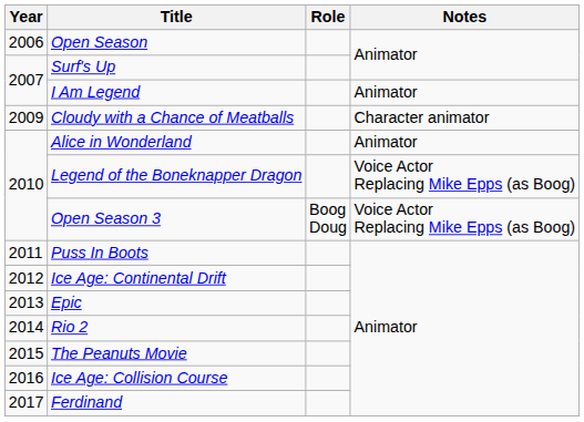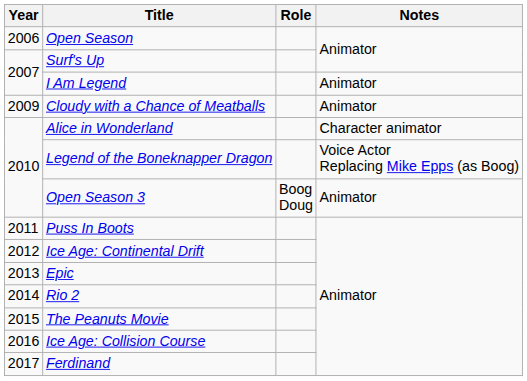Cloudy with a Chance of Meatballs | Notes: Character animator -> Animator
Alice in Wonderland | Notes: Animator -> Character animator
Open Season 3 | Notes: Voice Actor Replacing Mike Epps (as Boog) -> Animator
